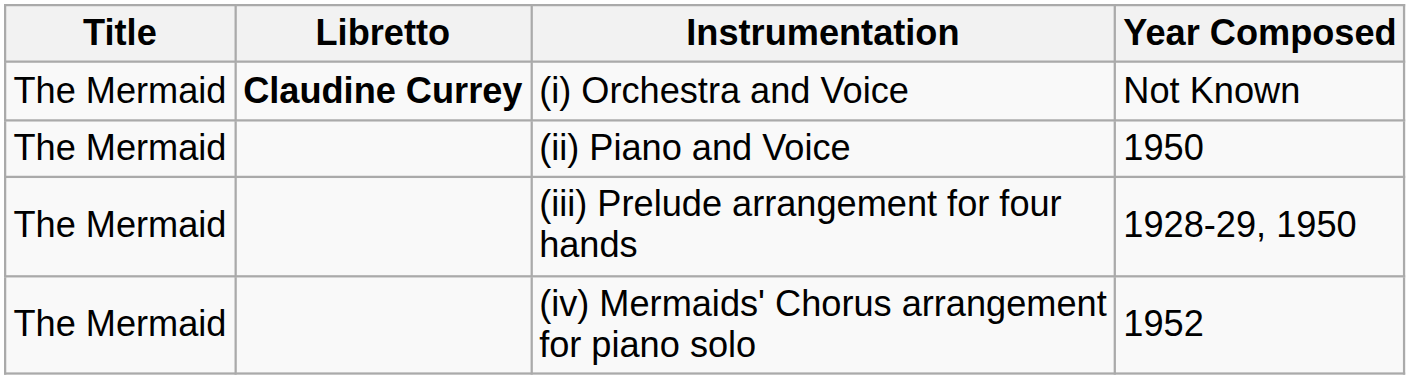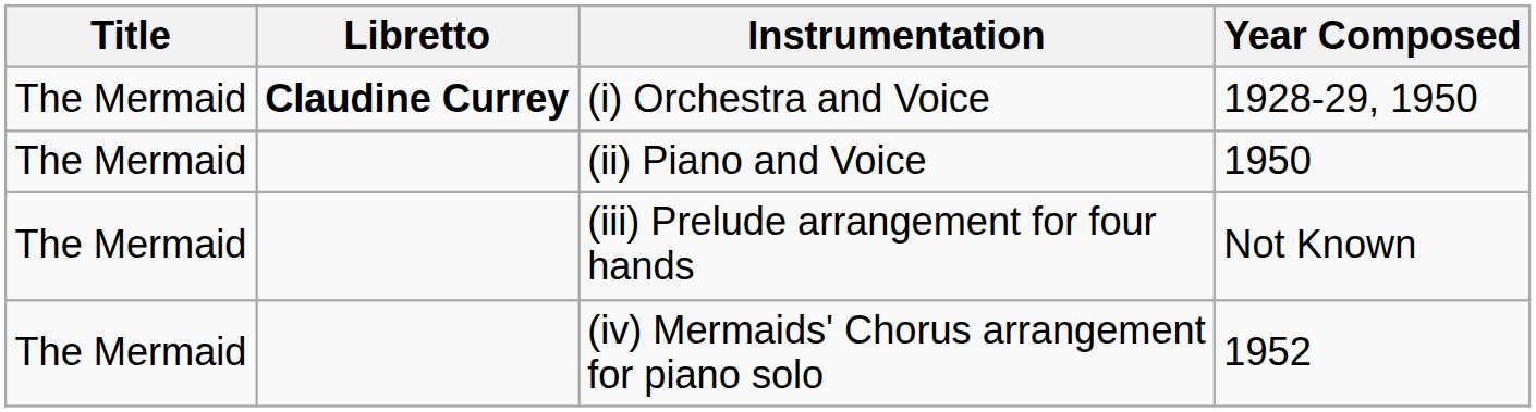(i) Orchestra and Voice | Year Composed: Not Known -> 1928-29, 1950
(iii) Prelude arrangement for four hands | Year Composed: 1928-29, 1950 -> Not Known
